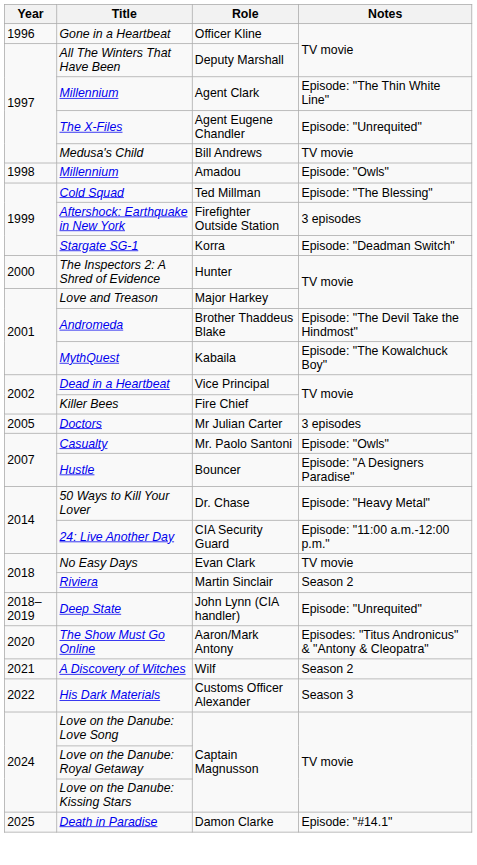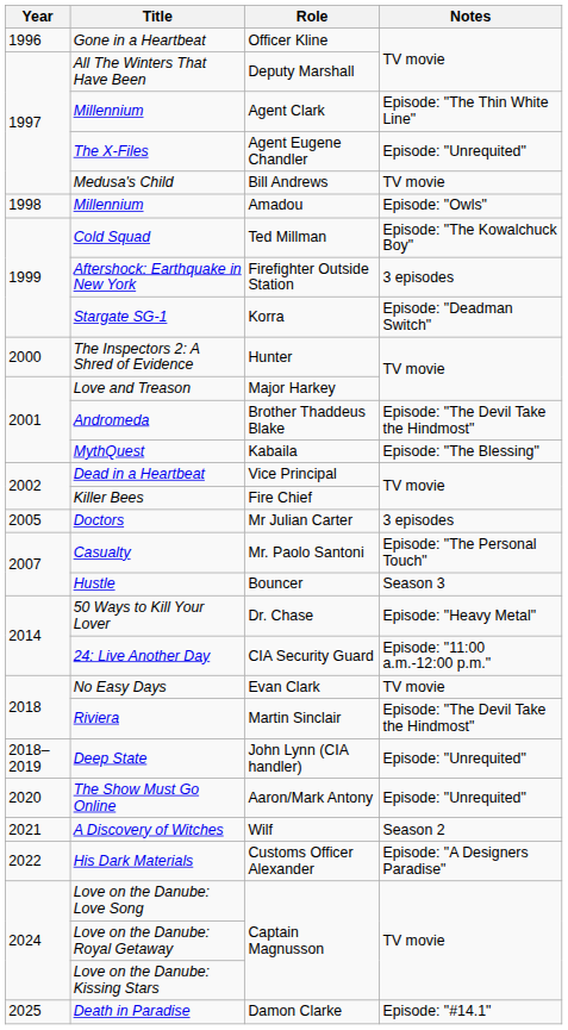Cold Squad | Notes: Episode: "The Blessing" -> Episode: "The Kowalchuck Boy"
MythQuest | Notes: Episode: "The Kowalchuck Boy" -> Episode: "The Blessing"
Casualty | Notes: Episode: "Owls" -> Episode: "The Personal Touch"
Hustle | Notes: Episode: "A Designers Paradise" -> Season 3
Riviera | Notes: Season 2 -> Episode: "The Devil Take the Hindmost"
The Show Must Go Online | Notes: Episodes: "Titus Andronicus" & "Antony & Cleopatra" -> Episode: "Unrequited"
His Dark Materials | Notes: Season 3 -> Episode: "A Designers Paradise"
